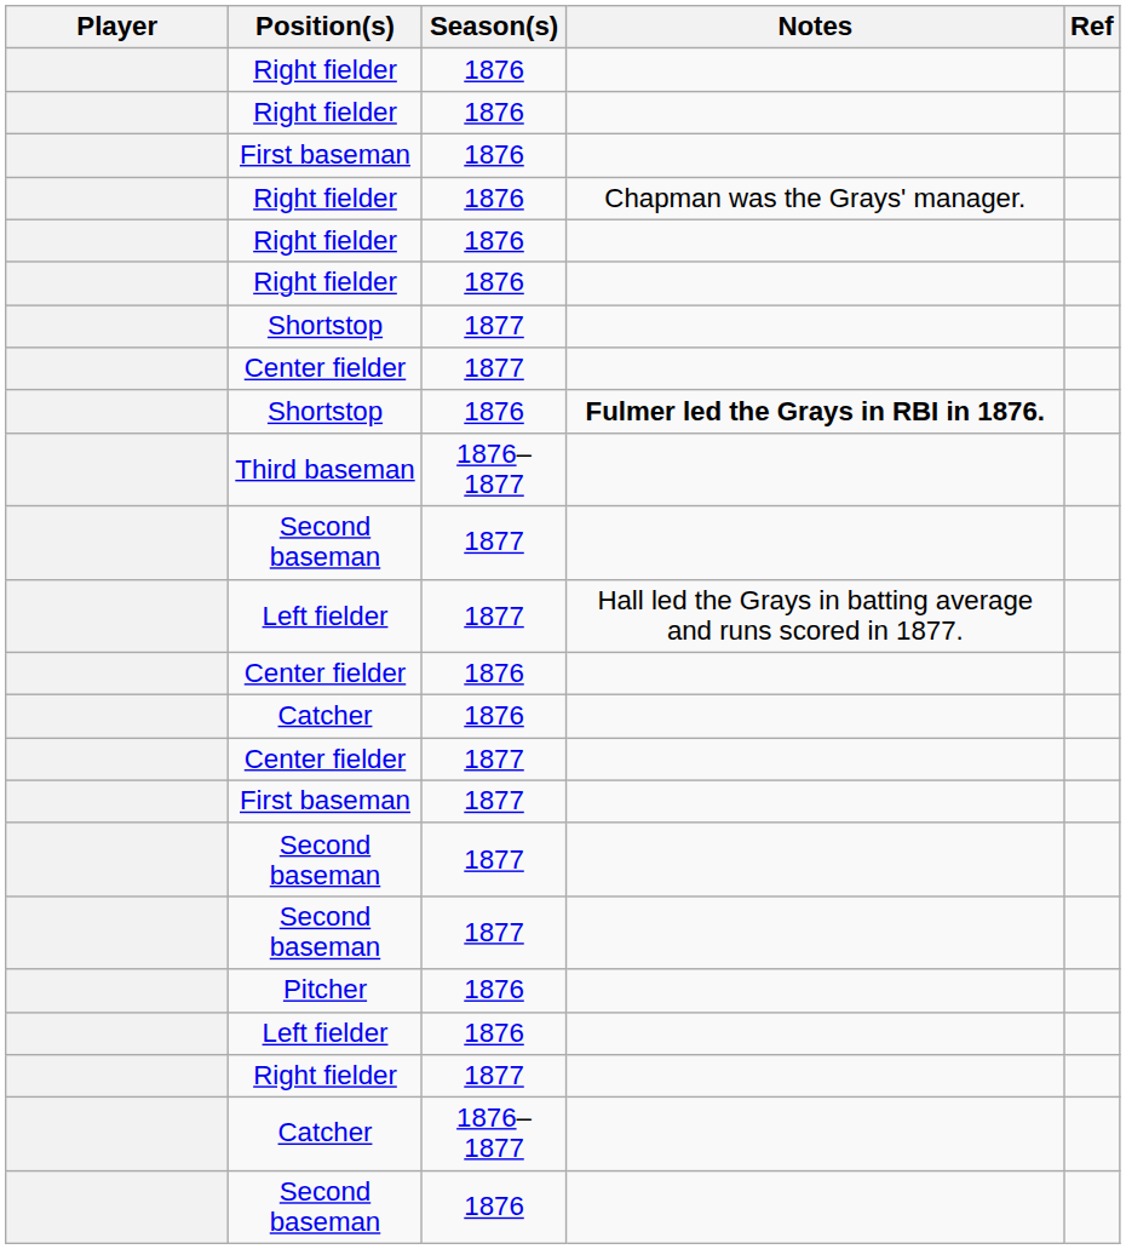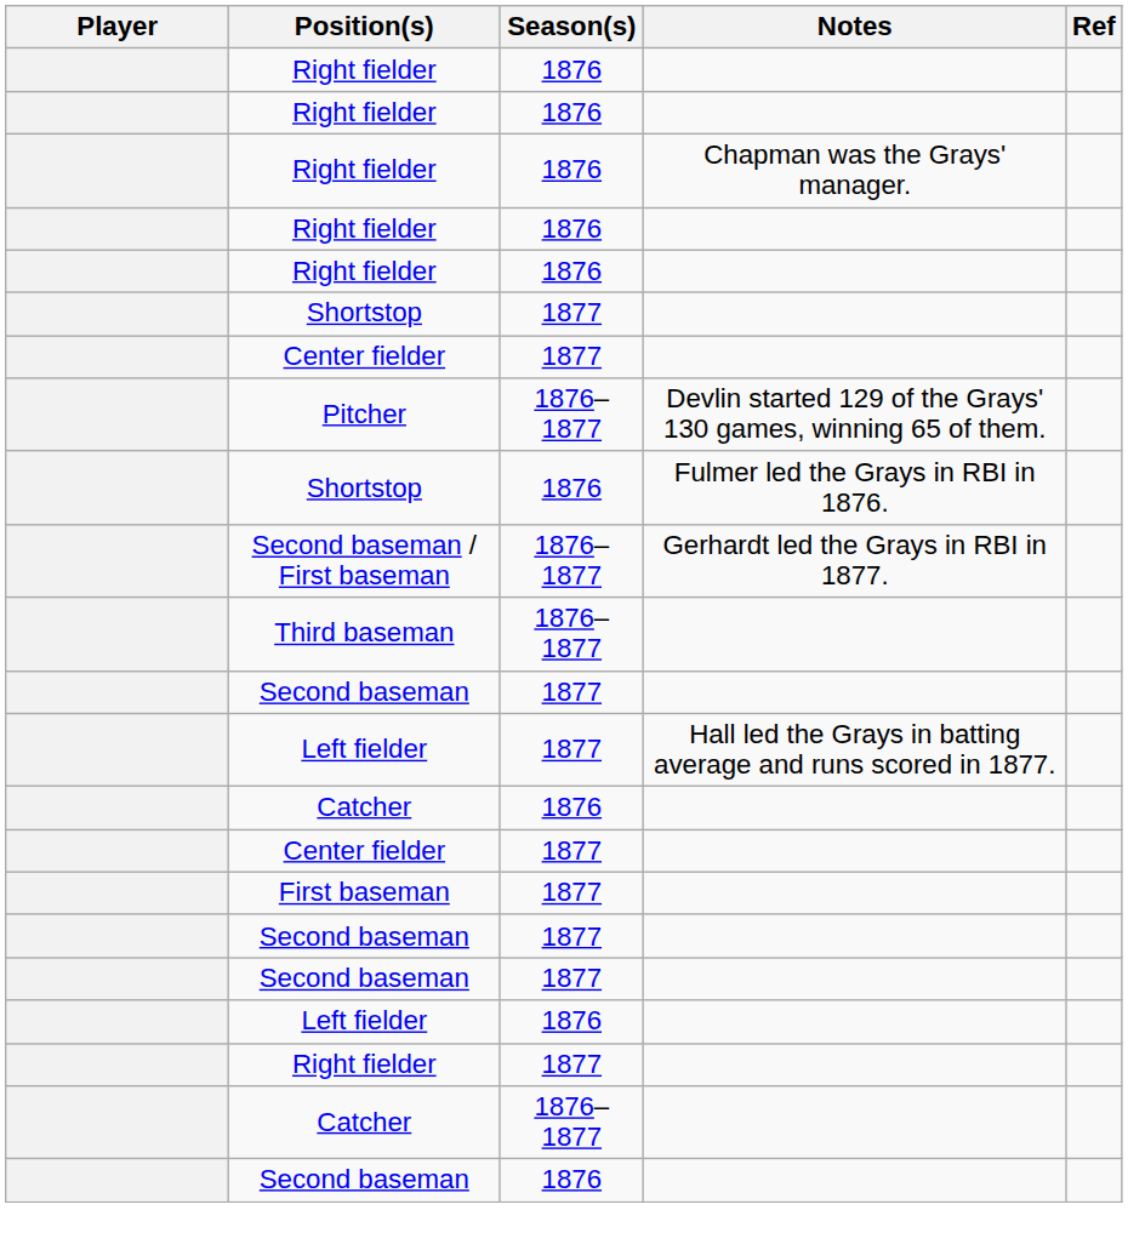- row: First baseman | 1876
+ row: Pitcher | 1876–1877 | Devlin started 129 of the Grays' 130 games, winning 65 of them.
Shortstop / 1876 | Notes: bold -> normal
+ row: Second baseman / First baseman | 1876–1877 | Gerhardt led the Grays in RBI in 1877.
- row: Center fielder | 1876
- row: Pitcher | 1876
